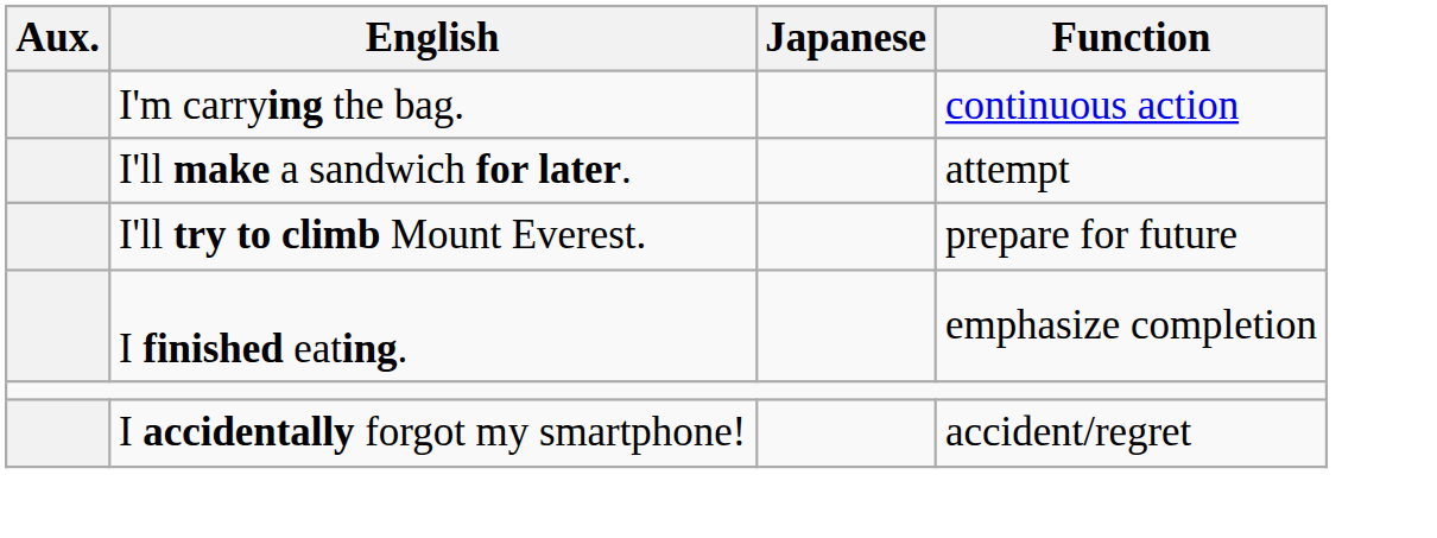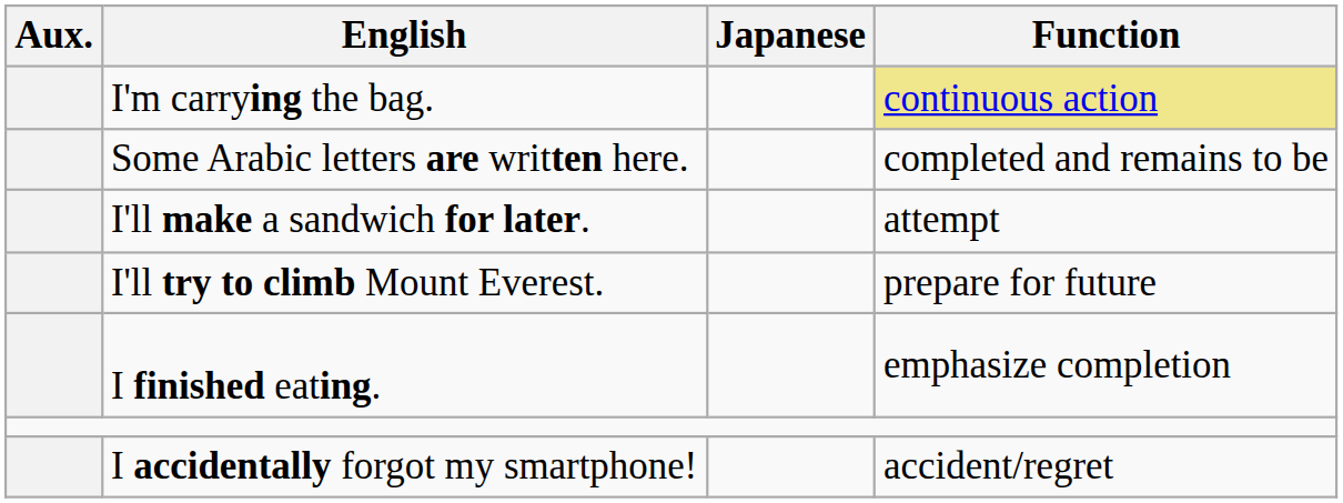I'm carrying the bag. | Function: no background -> khaki background
+ row: Some Arabic letters are written here. | completed and remains to be
